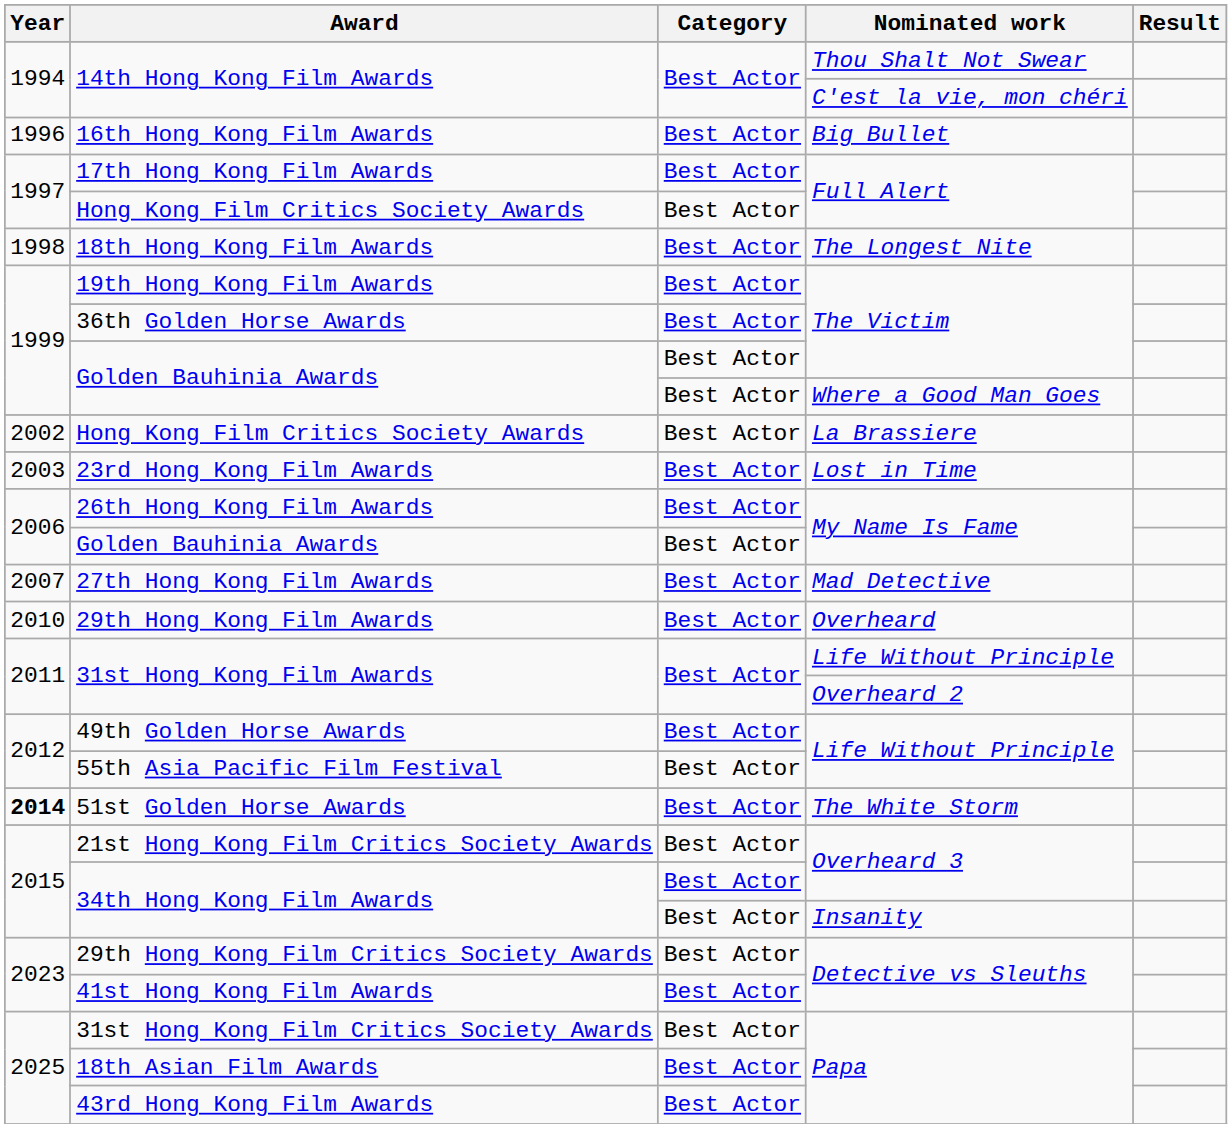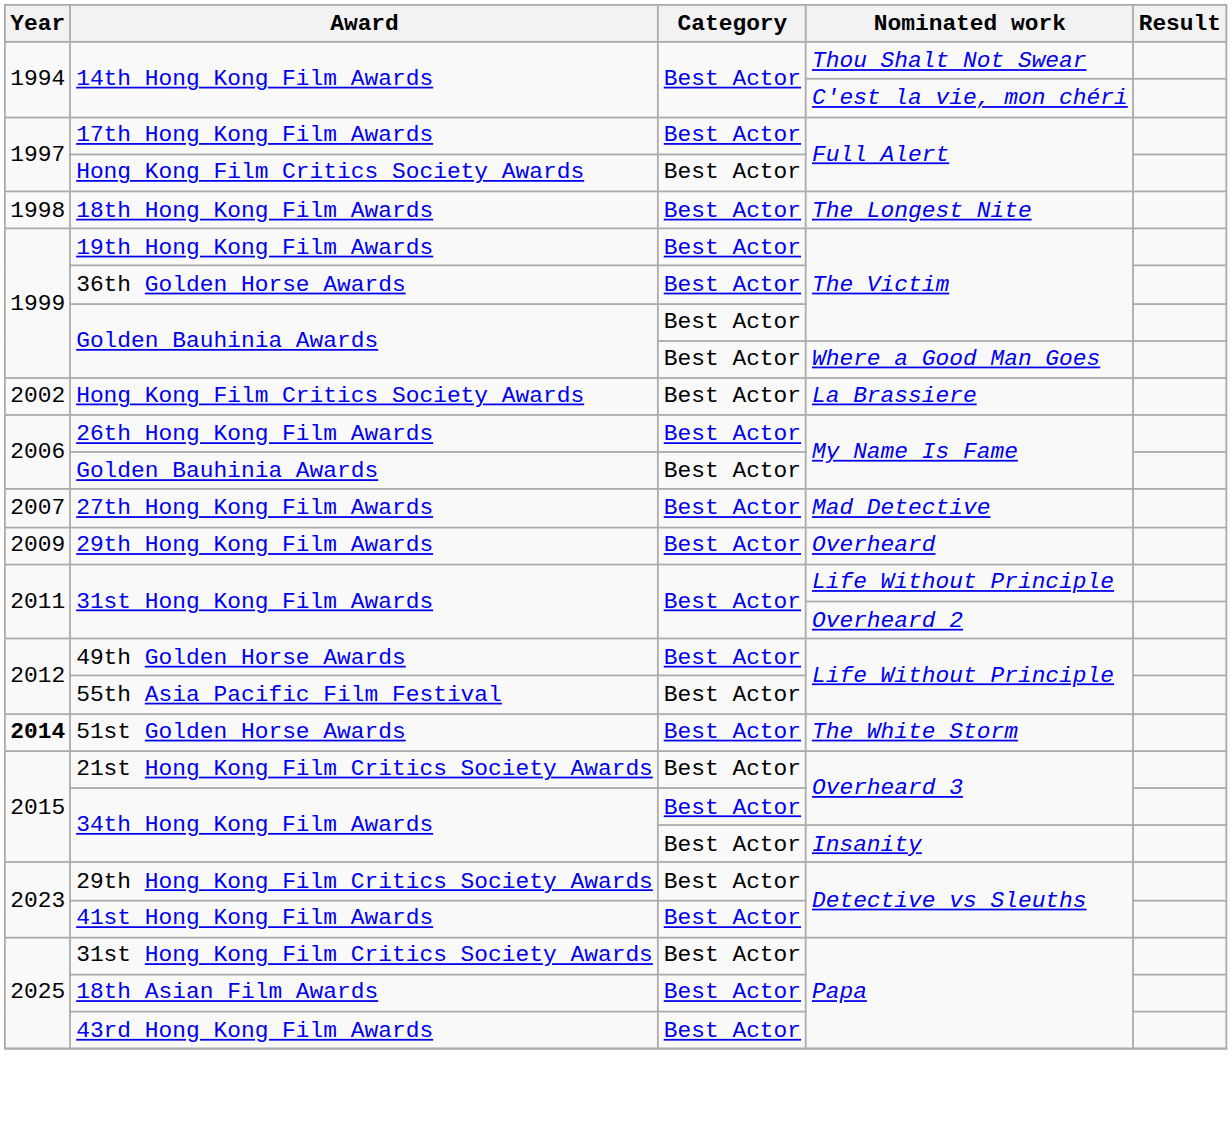- row: 1996 | 16th Hong Kong Film Awards | Best Actor | Big Bullet
- row: 2003 | 23rd Hong Kong Film Awards | Best Actor | Lost in Time
29th Hong Kong Film Awards | Year: 2010 -> 2009
